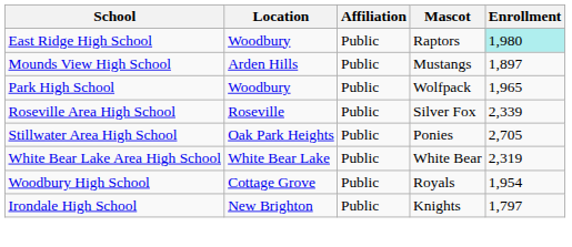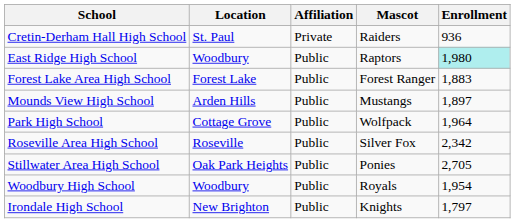+ row: Cretin-Derham Hall High School | St. Paul | Private | Raiders | 936
+ row: Forest Lake Area High School | Forest Lake | Public | Forest Ranger | 1,883
Park High School | Location: Woodbury -> Cottage Grove
Park High School | Enrollment: 1,965 -> 1,964
Roseville Area High School | Enrollment: 2,339 -> 2,342
- row: White Bear Lake Area High School | White Bear Lake | Public | White Bear | 2,319
Woodbury High School | Location: Cottage Grove -> Woodbury
